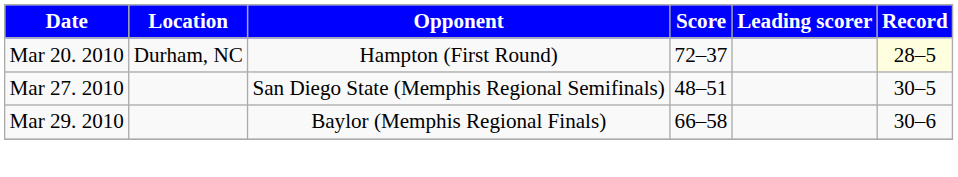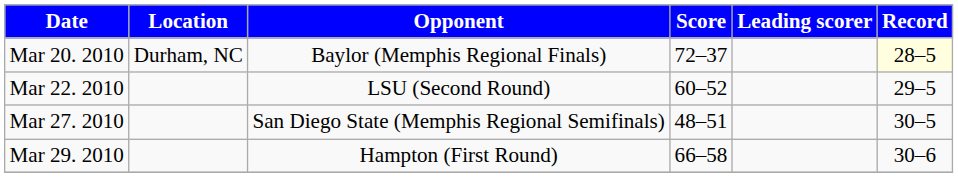Mar 20. 2010 | Opponent: Hampton (First Round) -> Baylor (Memphis Regional Finals)
+ row: Mar 22. 2010 | LSU (Second Round) | 60–52 | 29–5
Mar 29. 2010 | Opponent: Baylor (Memphis Regional Finals) -> Hampton (First Round)
